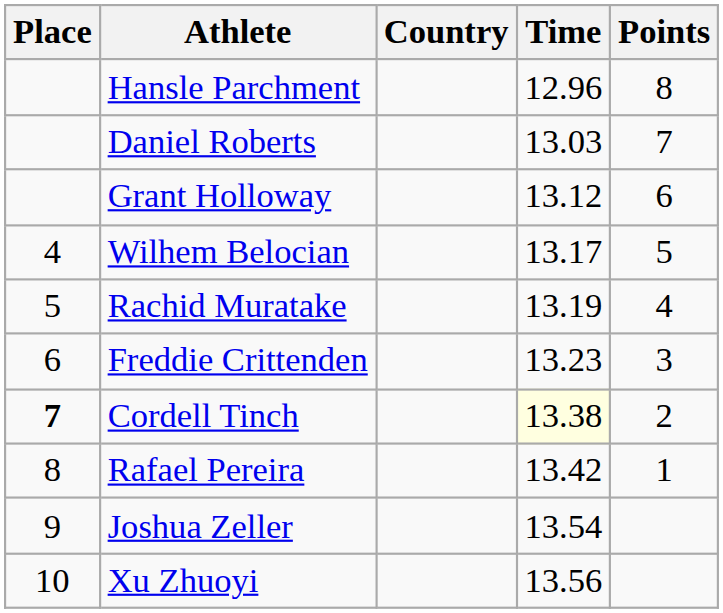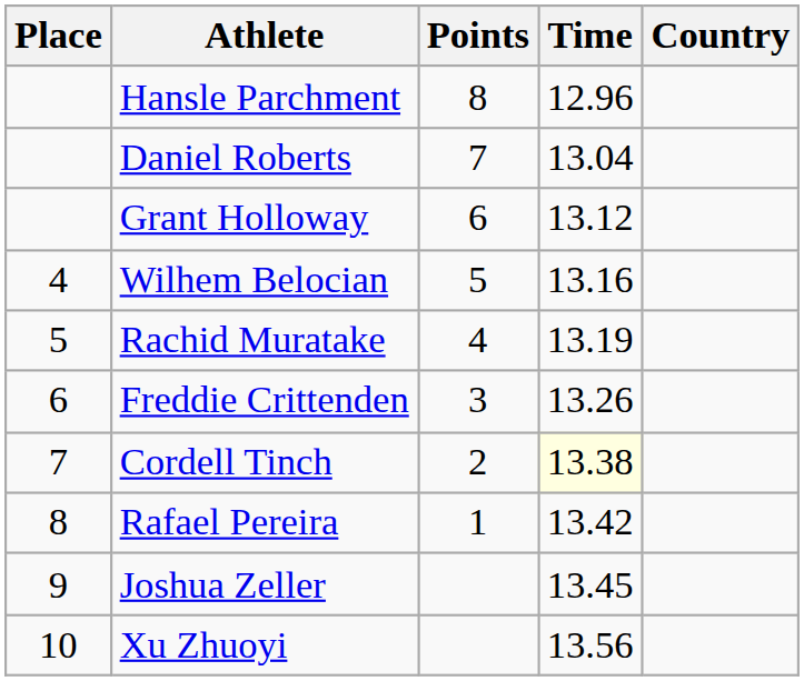columns swapped: Country <-> Points
Daniel Roberts | Time: 13.03 -> 13.04
Wilhem Belocian | Time: 13.17 -> 13.16
Freddie Crittenden | Time: 13.23 -> 13.26
Cordell Tinch | Place: bold -> normal
Joshua Zeller | Time: 13.54 -> 13.45
